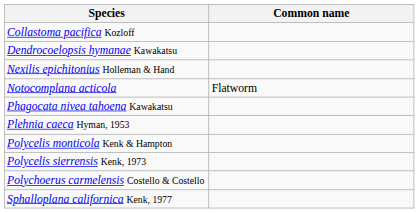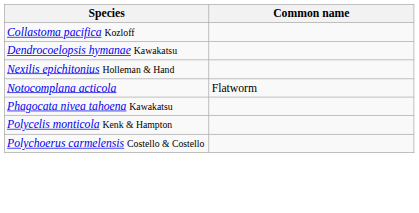- row: Plehnia caeca Hyman, 1953
- row: Polycelis sierrensis Kenk, 1973
- row: Sphalloplana californica Kenk, 1977
